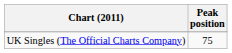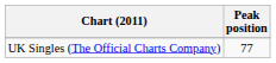UK Singles (The Official Charts Company) | Peak position: 75 -> 77
